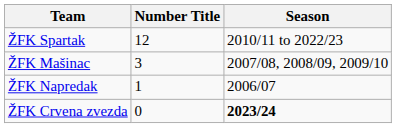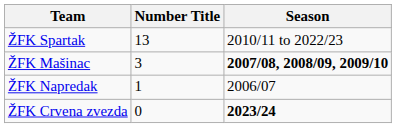ŽFK Spartak | Number Title: 12 -> 13
ŽFK Mašinac | Season: normal -> bold
